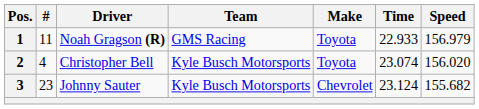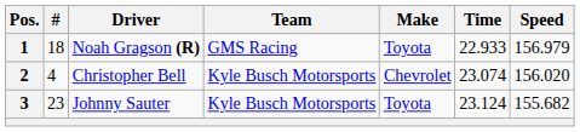1 | #: 11 -> 18
2 | Make: Toyota -> Chevrolet
3 | Make: Chevrolet -> Toyota
